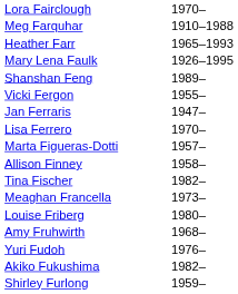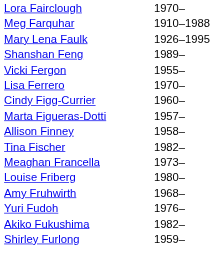- row: Heather Farr | 1965–1993
- row: Jan Ferraris | 1947–
+ row: Cindy Figg-Currier | 1960–
